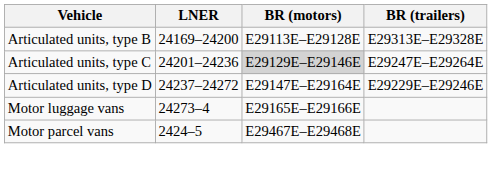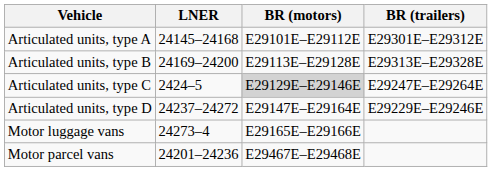+ row: Articulated units, type A | 24145–24168 | E29101E–E29112E | E29301E–E29312E
Articulated units, type C | LNER: 24201–24236 -> 2424–5
Motor parcel vans | LNER: 2424–5 -> 24201–24236
